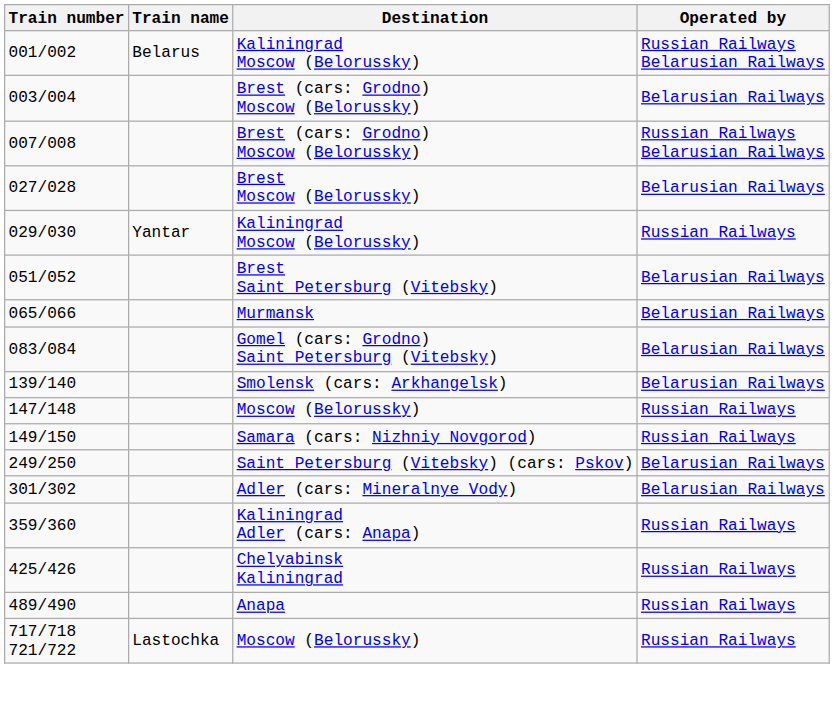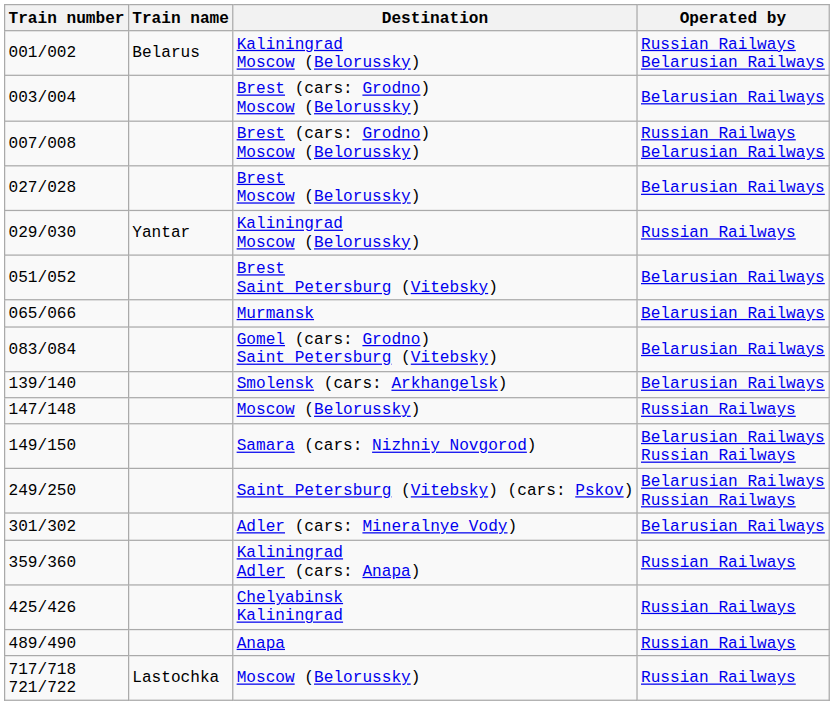149/150 | Operated by: Russian Railways -> Belarusian Railways Russian Railways
249/250 | Operated by: Belarusian Railways -> Belarusian Railways Russian Railways
